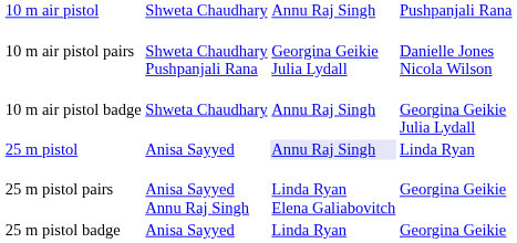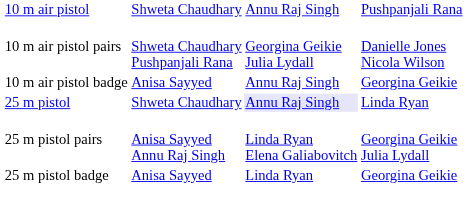10 m air pistol badge | column 2: Shweta Chaudhary -> Anisa Sayyed
10 m air pistol badge | column 4: Georgina Geikie Julia Lydall -> Georgina Geikie
25 m pistol | column 2: Anisa Sayyed -> Shweta Chaudhary
25 m pistol pairs | column 4: Georgina Geikie -> Georgina Geikie Julia Lydall
